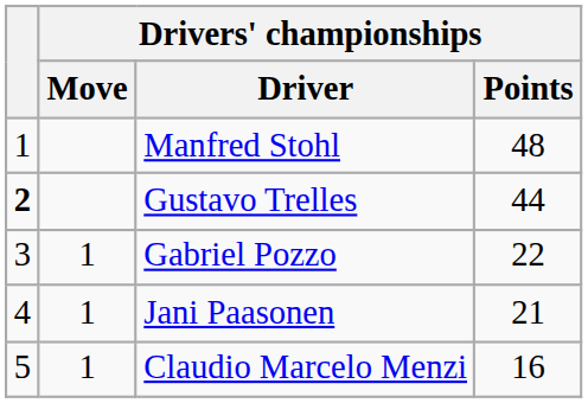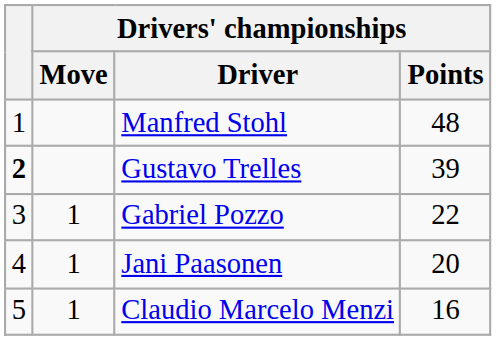Gustavo Trelles | Drivers' championships / Points: 44 -> 39
Jani Paasonen | Drivers' championships / Points: 21 -> 20
